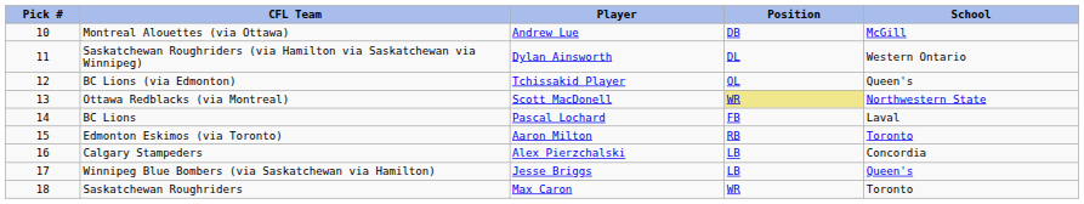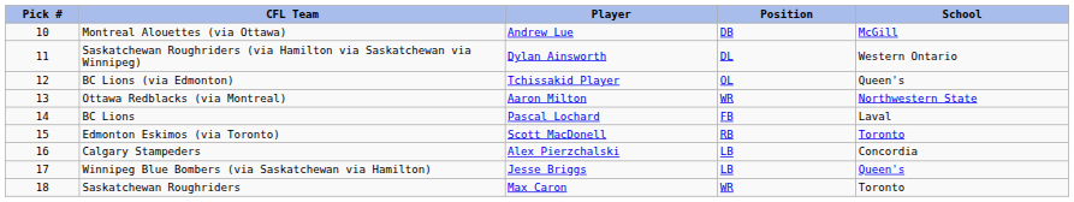Ottawa Redblacks (via Montreal) | Player: Scott MacDonell -> Aaron Milton
Ottawa Redblacks (via Montreal) | Position: khaki background -> no background
Edmonton Eskimos (via Toronto) | Player: Aaron Milton -> Scott MacDonell
